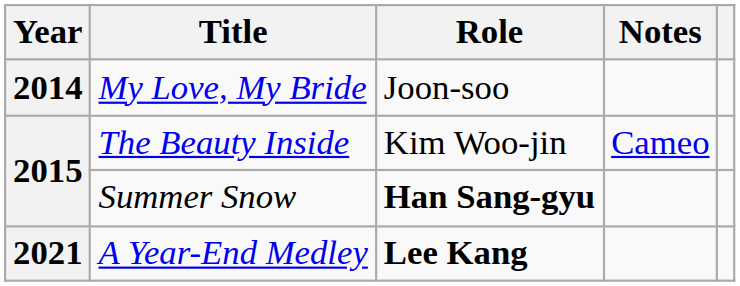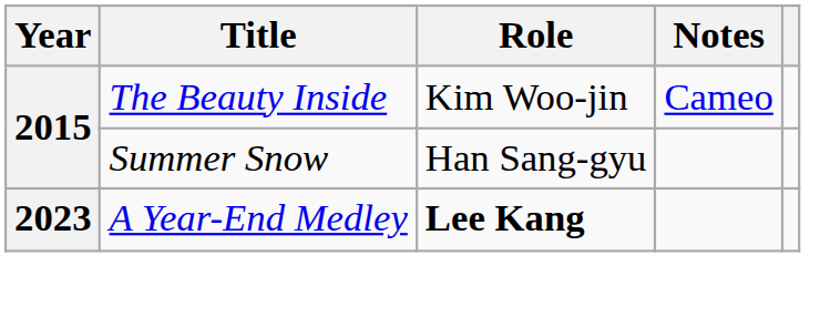- row: 2014 | My Love, My Bride | Joon-soo
Summer Snow | Role: bold -> normal
A Year-End Medley | Year: 2021 -> 2023
